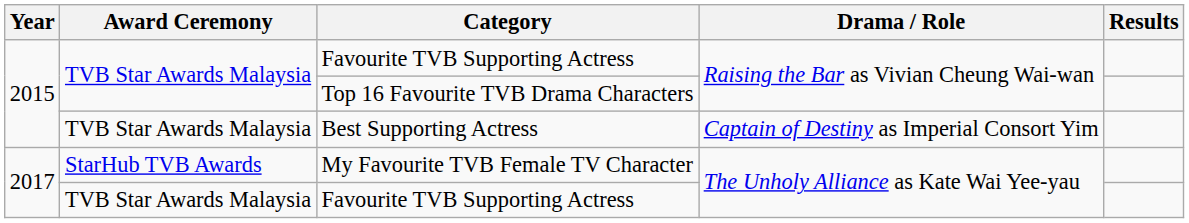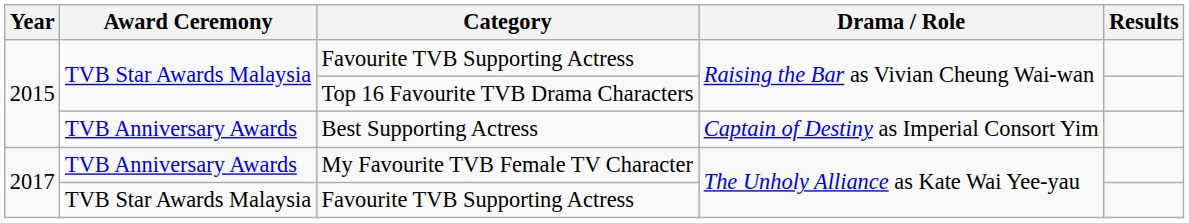Best Supporting Actress | Award Ceremony: TVB Star Awards Malaysia -> TVB Anniversary Awards
My Favourite TVB Female TV Character | Award Ceremony: StarHub TVB Awards -> TVB Anniversary Awards
